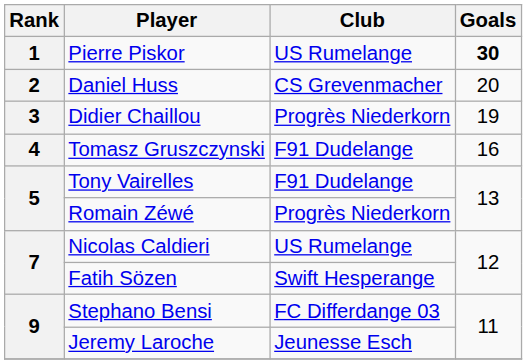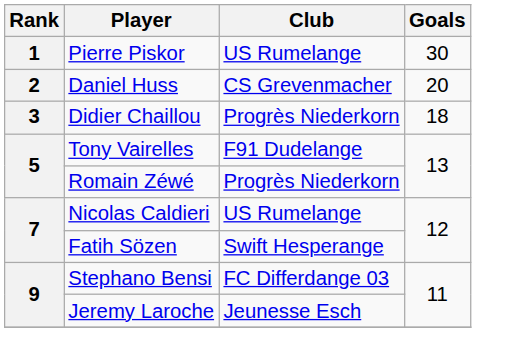Pierre Piskor | Goals: bold -> normal
Didier Chaillou | Goals: 19 -> 18
- row: 4 | Tomasz Gruszczynski | F91 Dudelange | 16
